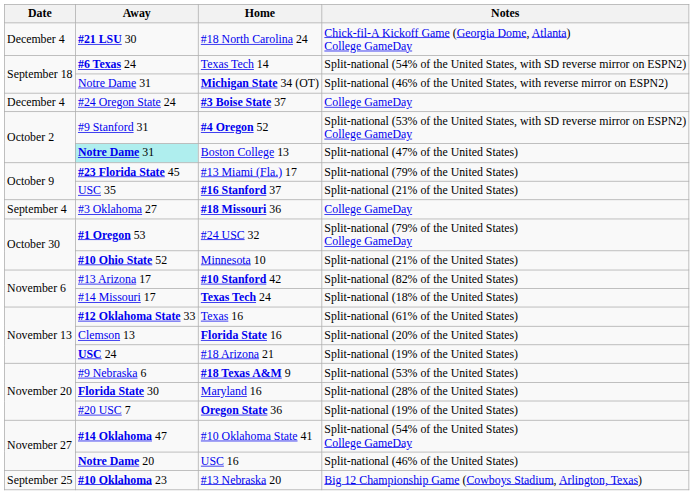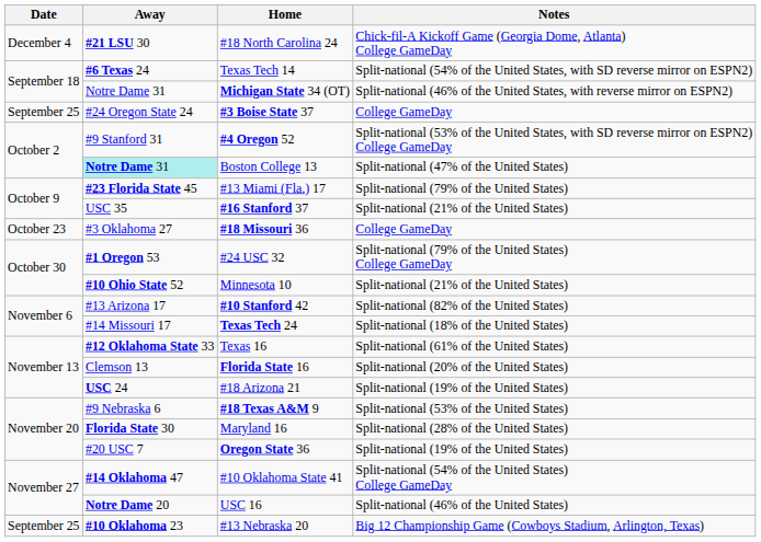#3 Boise State 37 | Date: December 4 -> September 25
#18 Missouri 36 | Date: September 4 -> October 23
